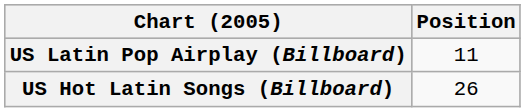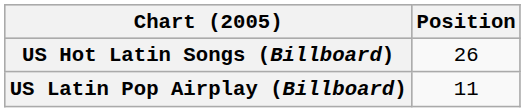rows swapped: US Hot Latin Songs (Billboard) <-> US Latin Pop Airplay (Billboard)
